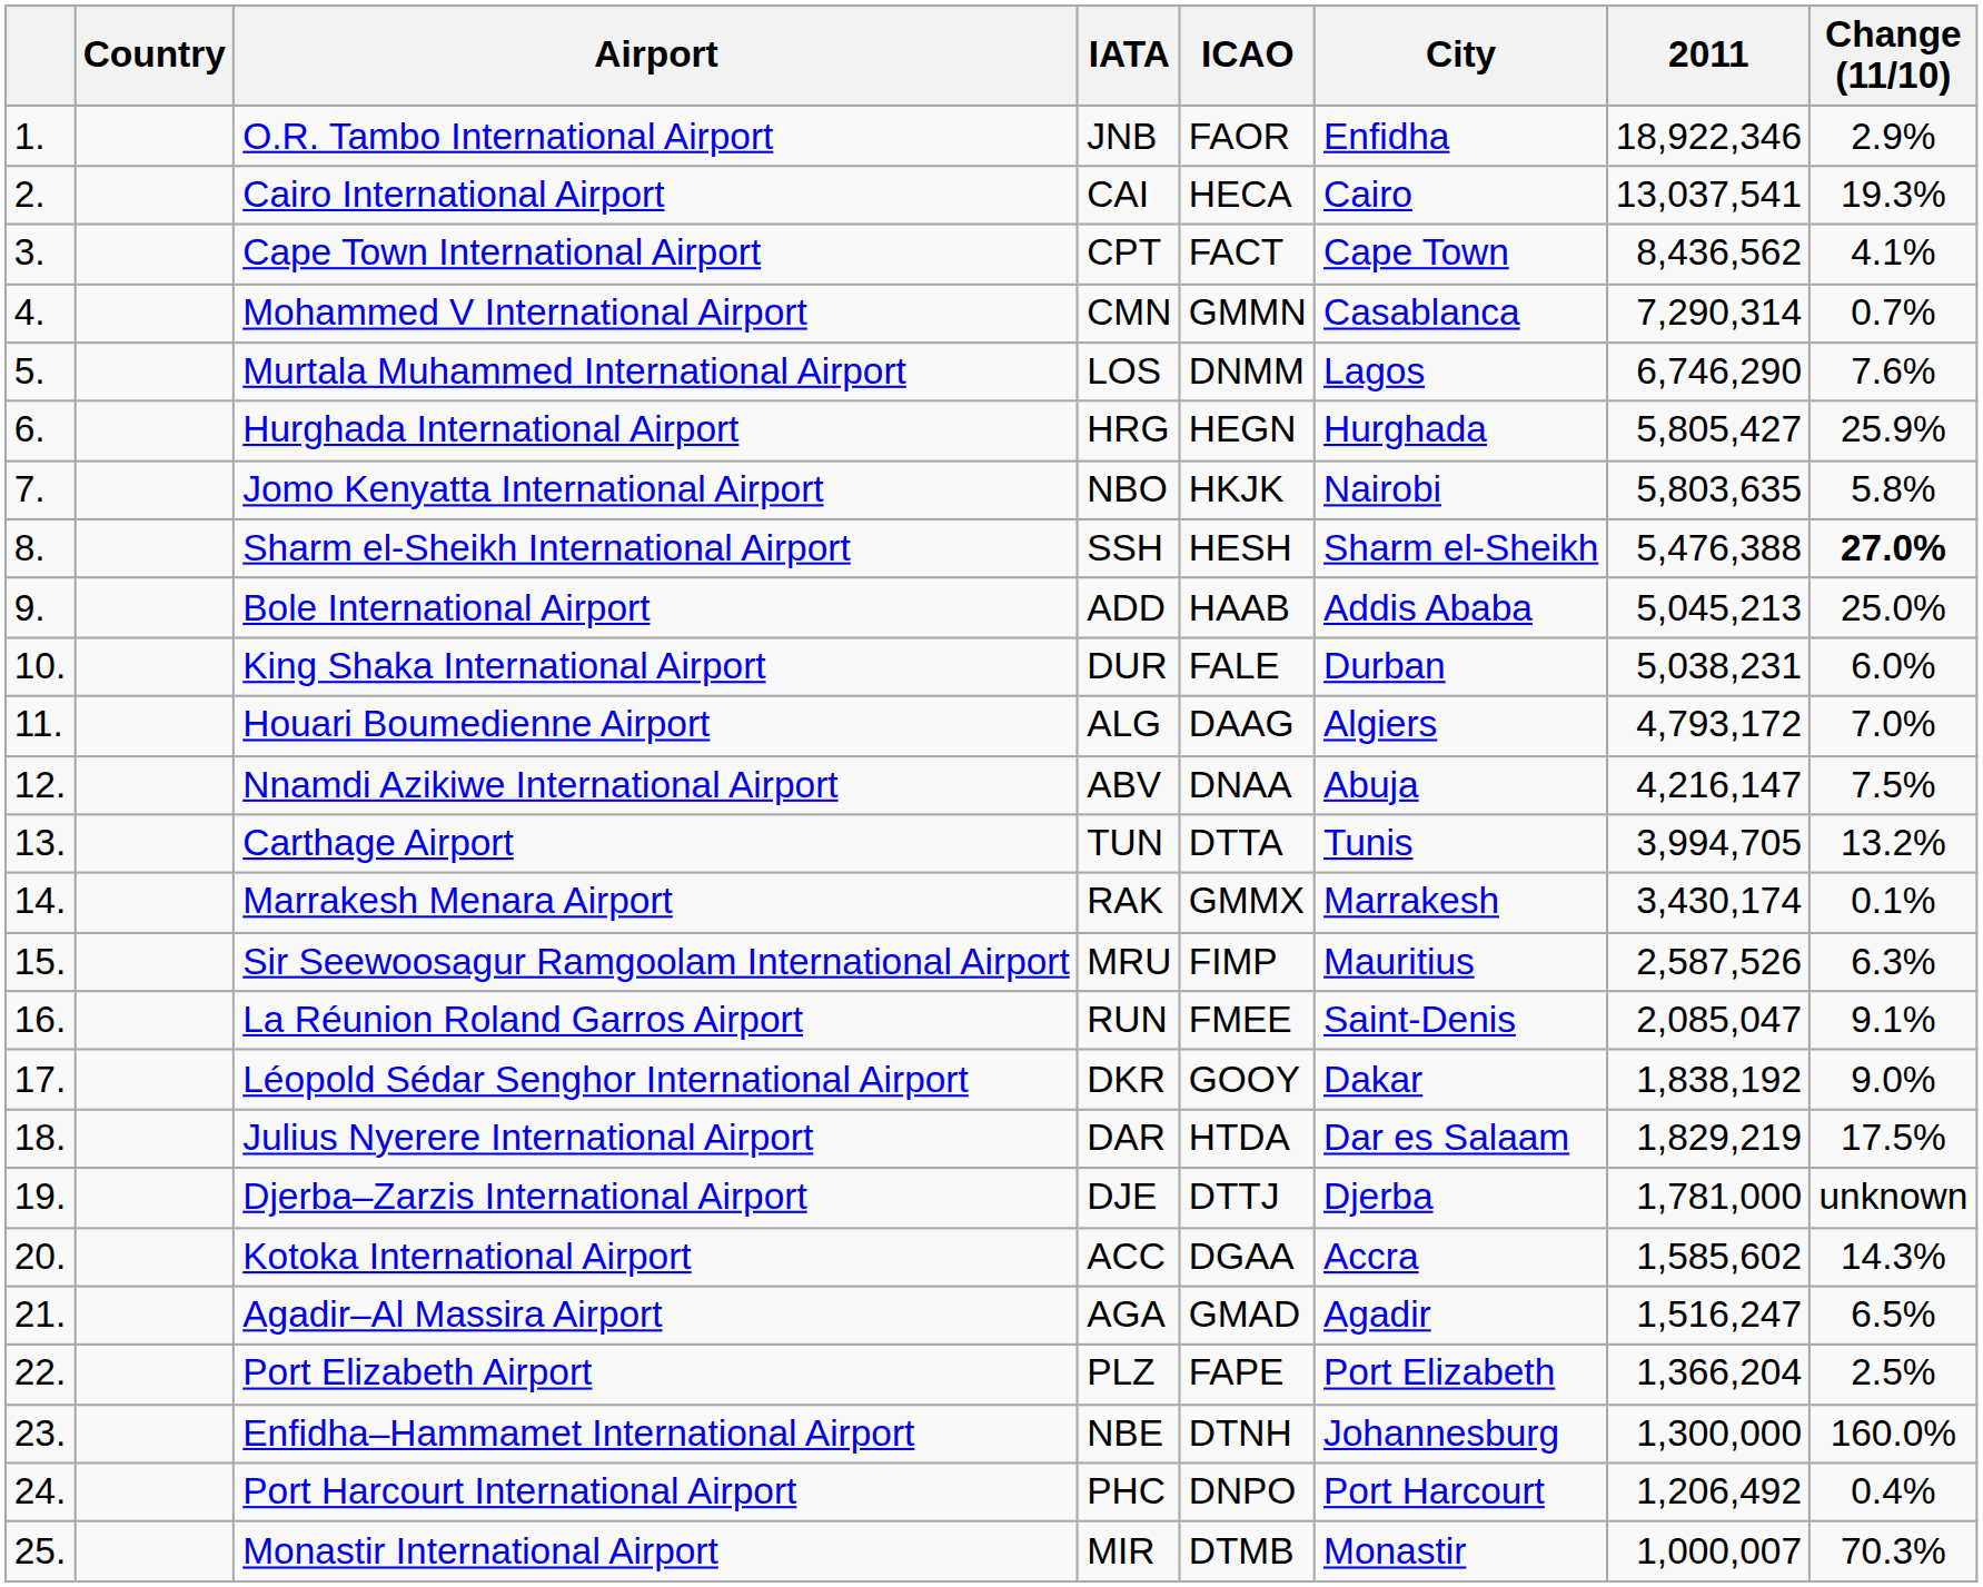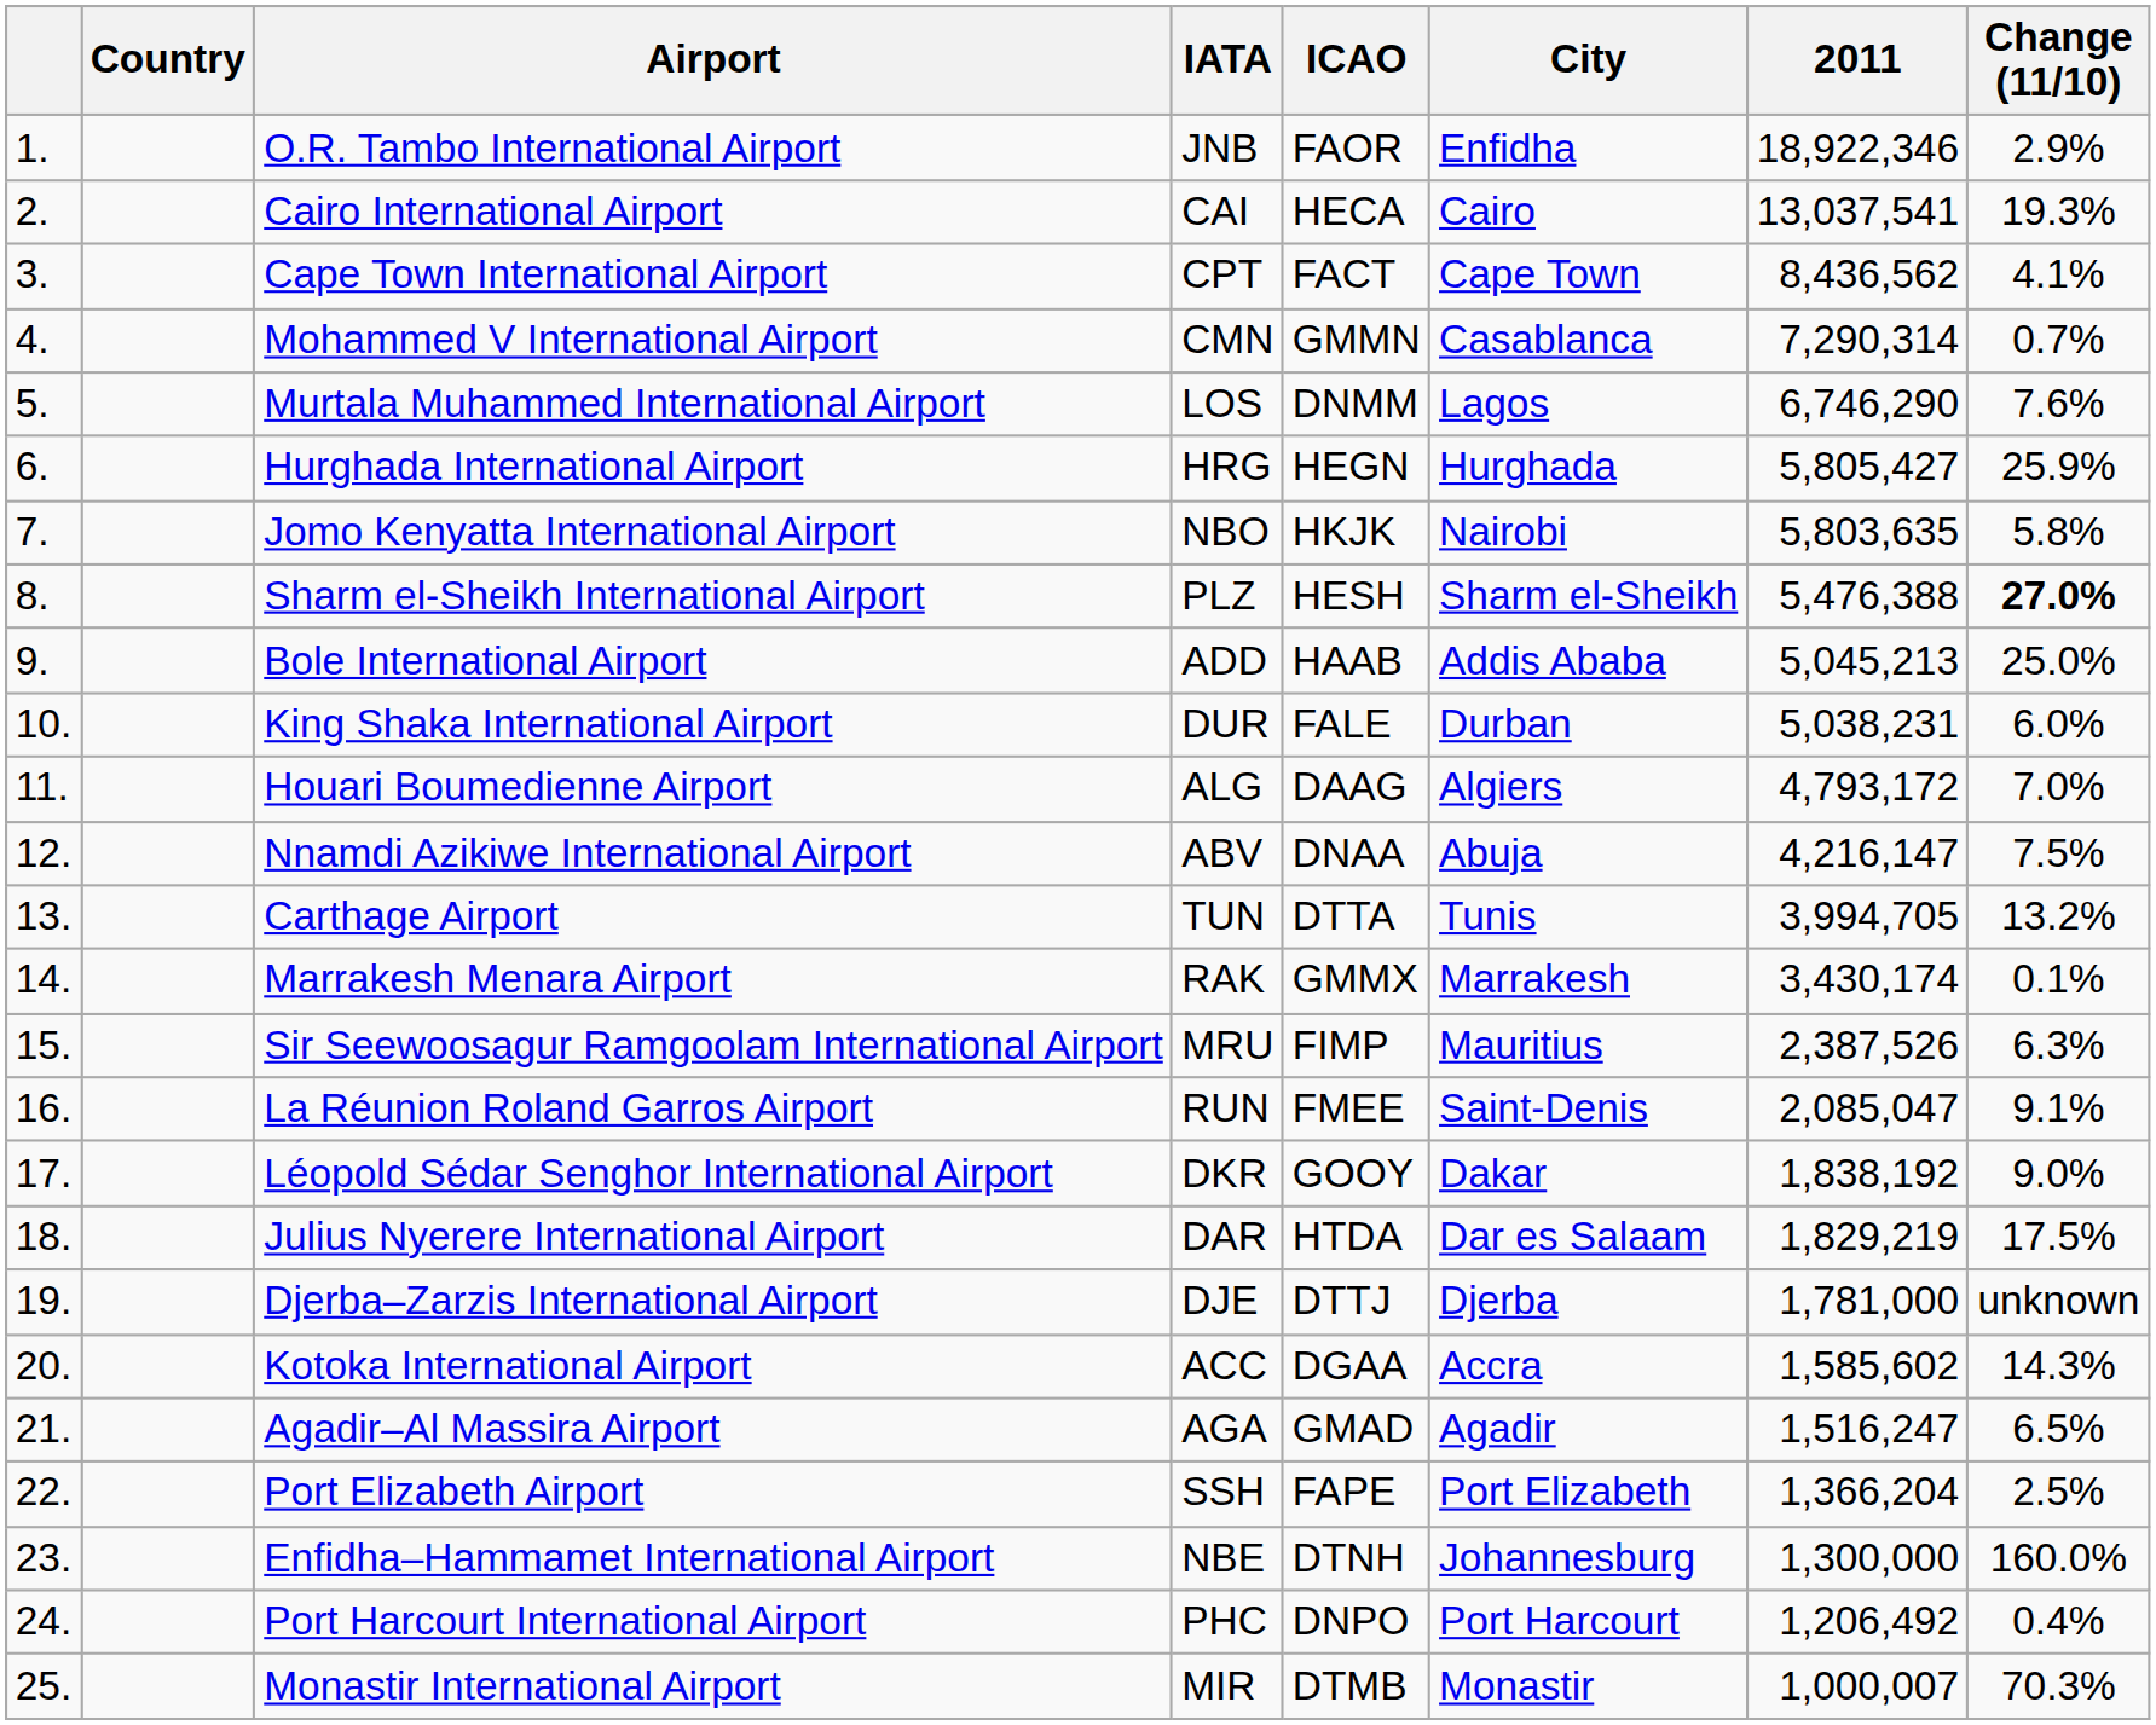Sharm el-Sheikh International Airport | IATA: SSH -> PLZ
Sir Seewoosagur Ramgoolam International Airport | 2011: 2,587,526 -> 2,387,526
Port Elizabeth Airport | IATA: PLZ -> SSH
